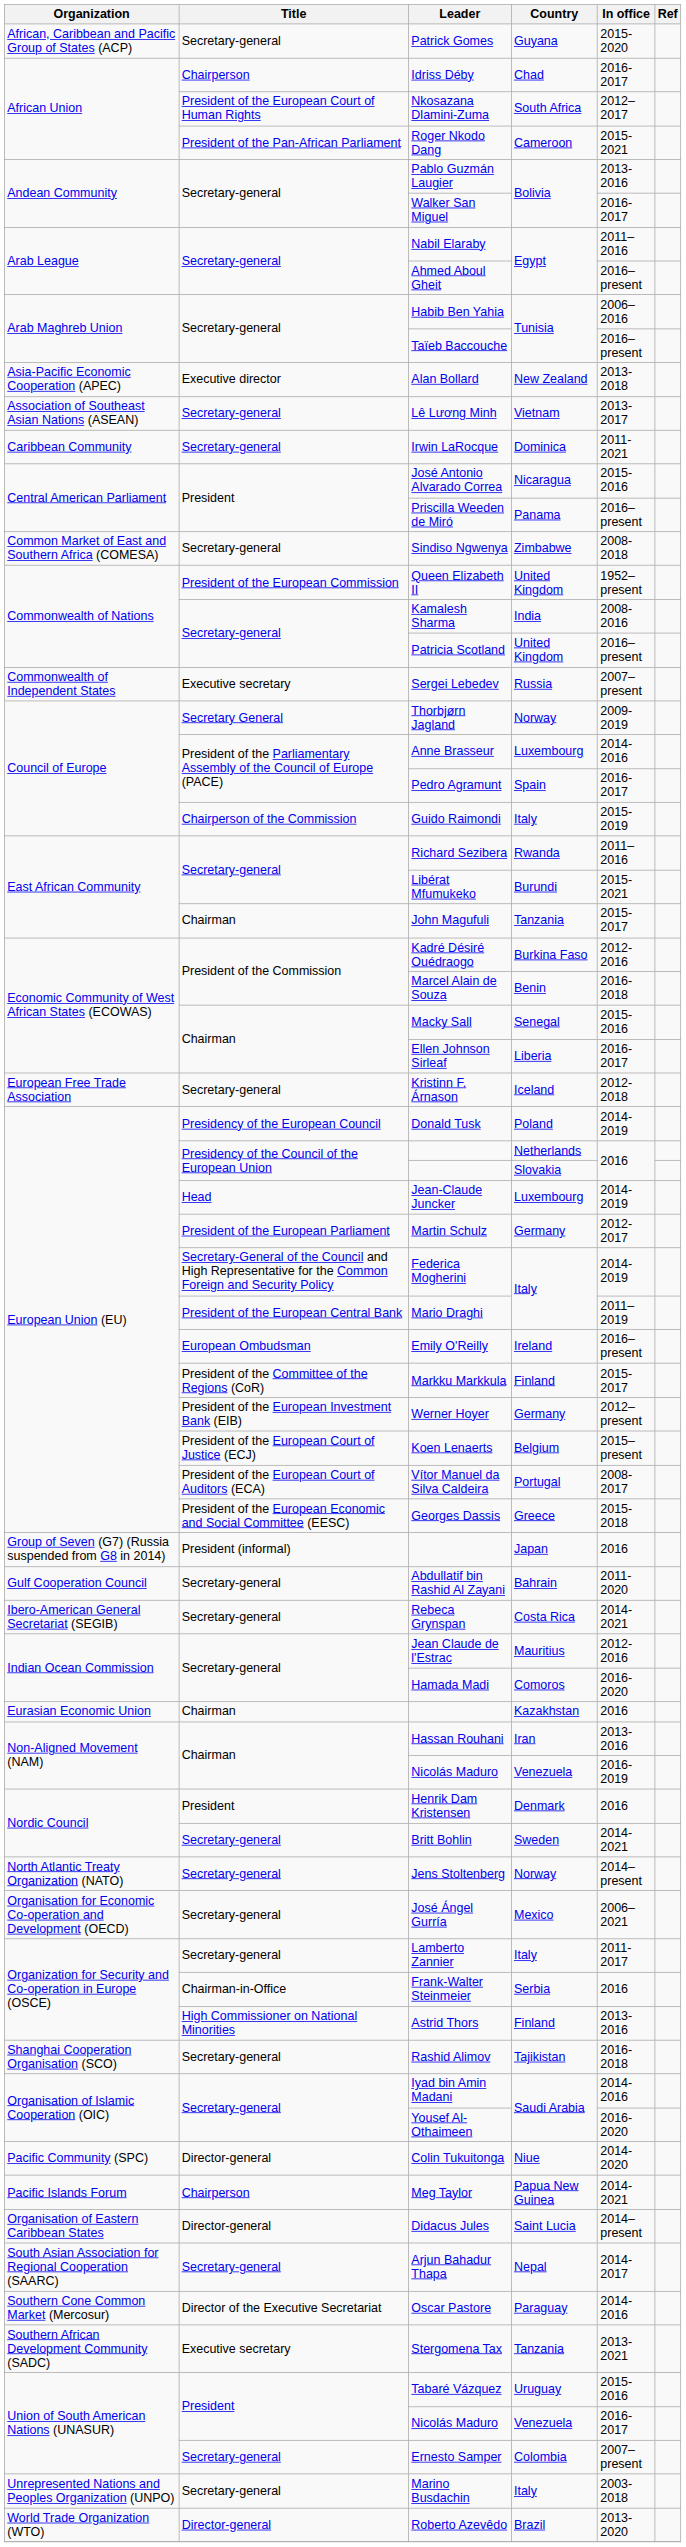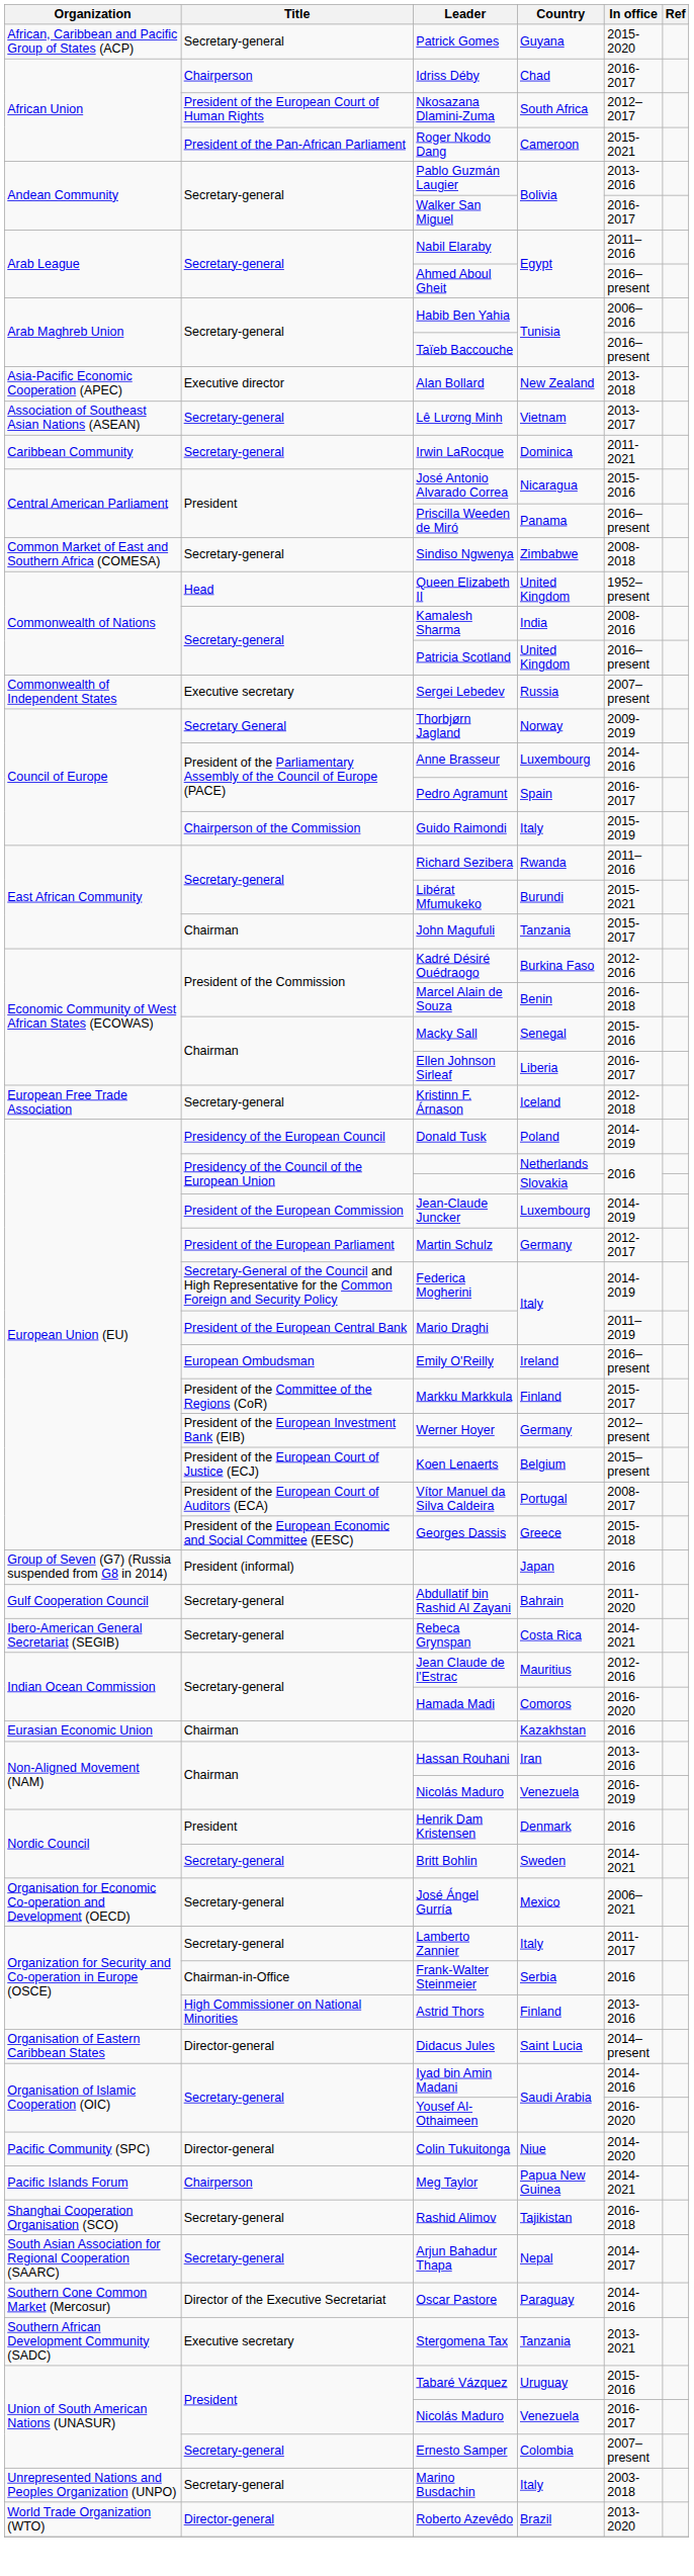Queen Elizabeth II | Title: President of the European Commission -> Head
Jean-Claude Juncker | Title: Head -> President of the European Commission
- row: North Atlantic Treaty Organization (NATO) | Secretary-general | Jens Stoltenberg | Norway | 2014–present
rows swapped: Didacus Jules <-> Rashid Alimov
